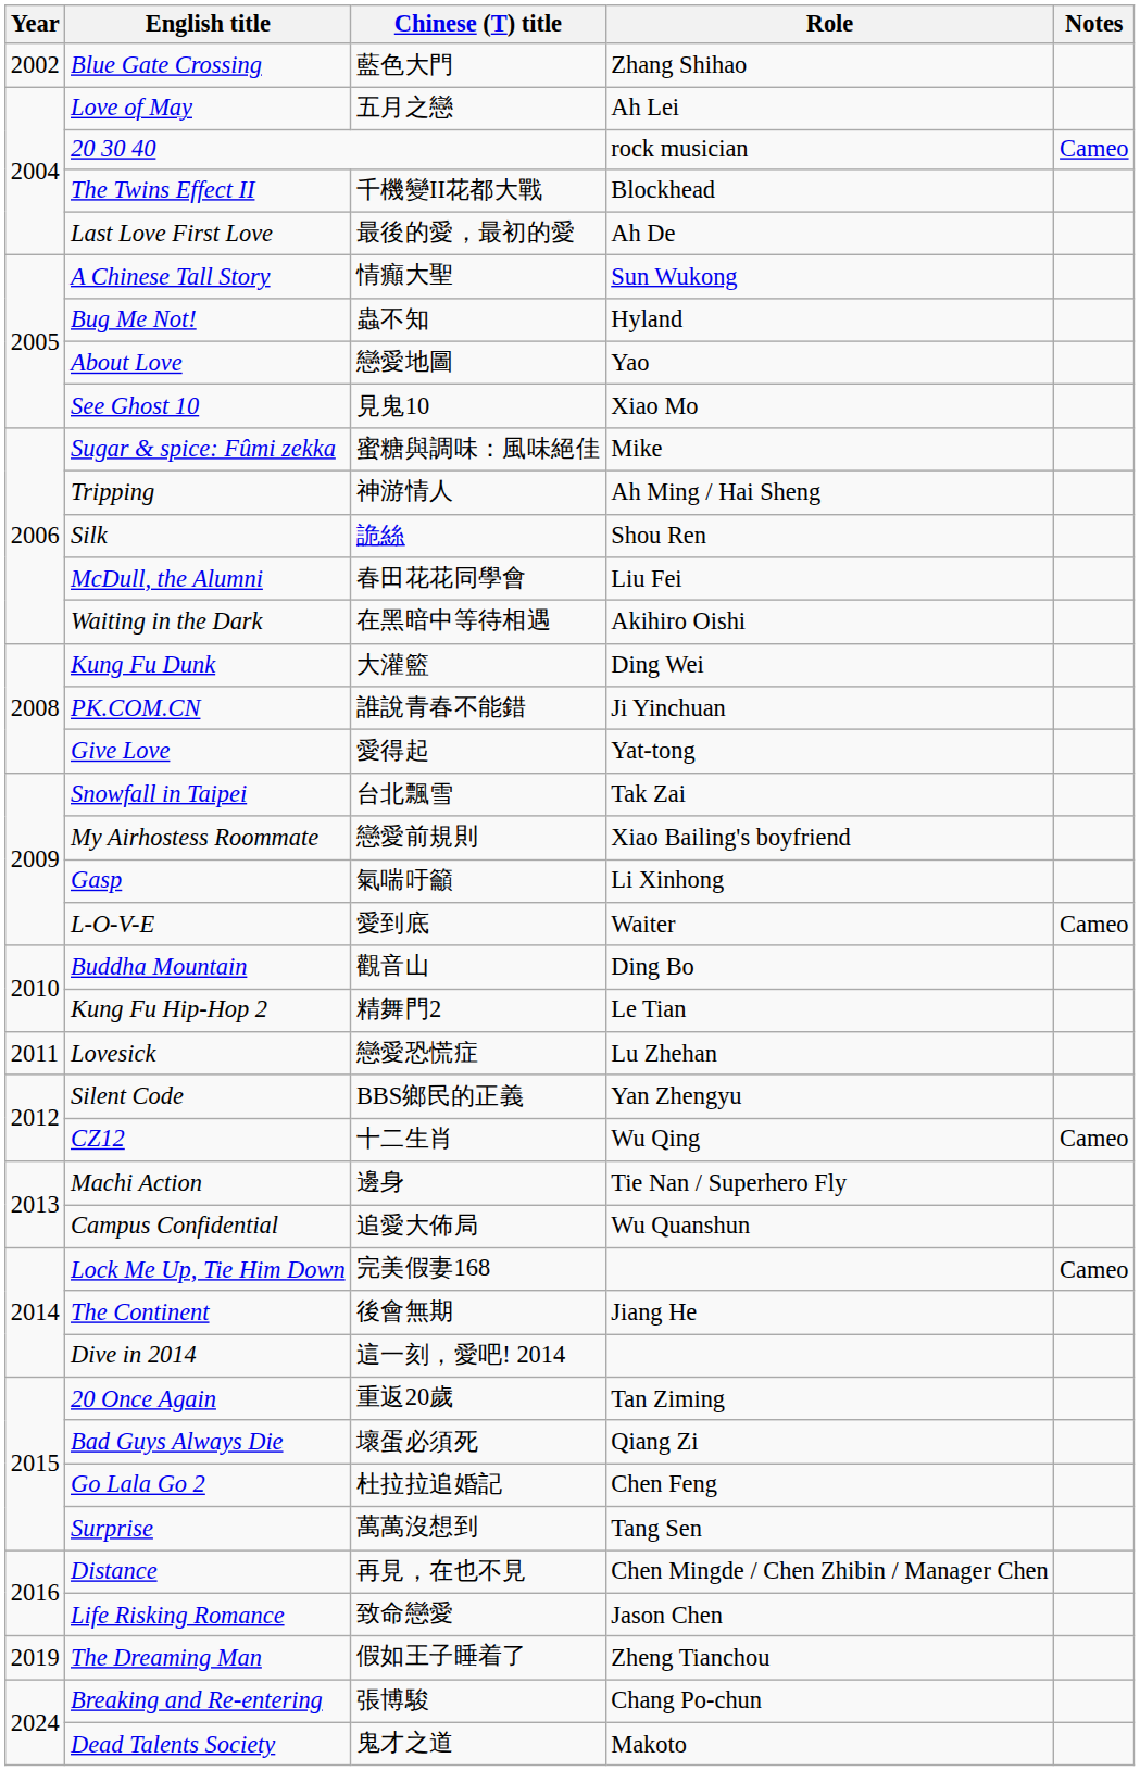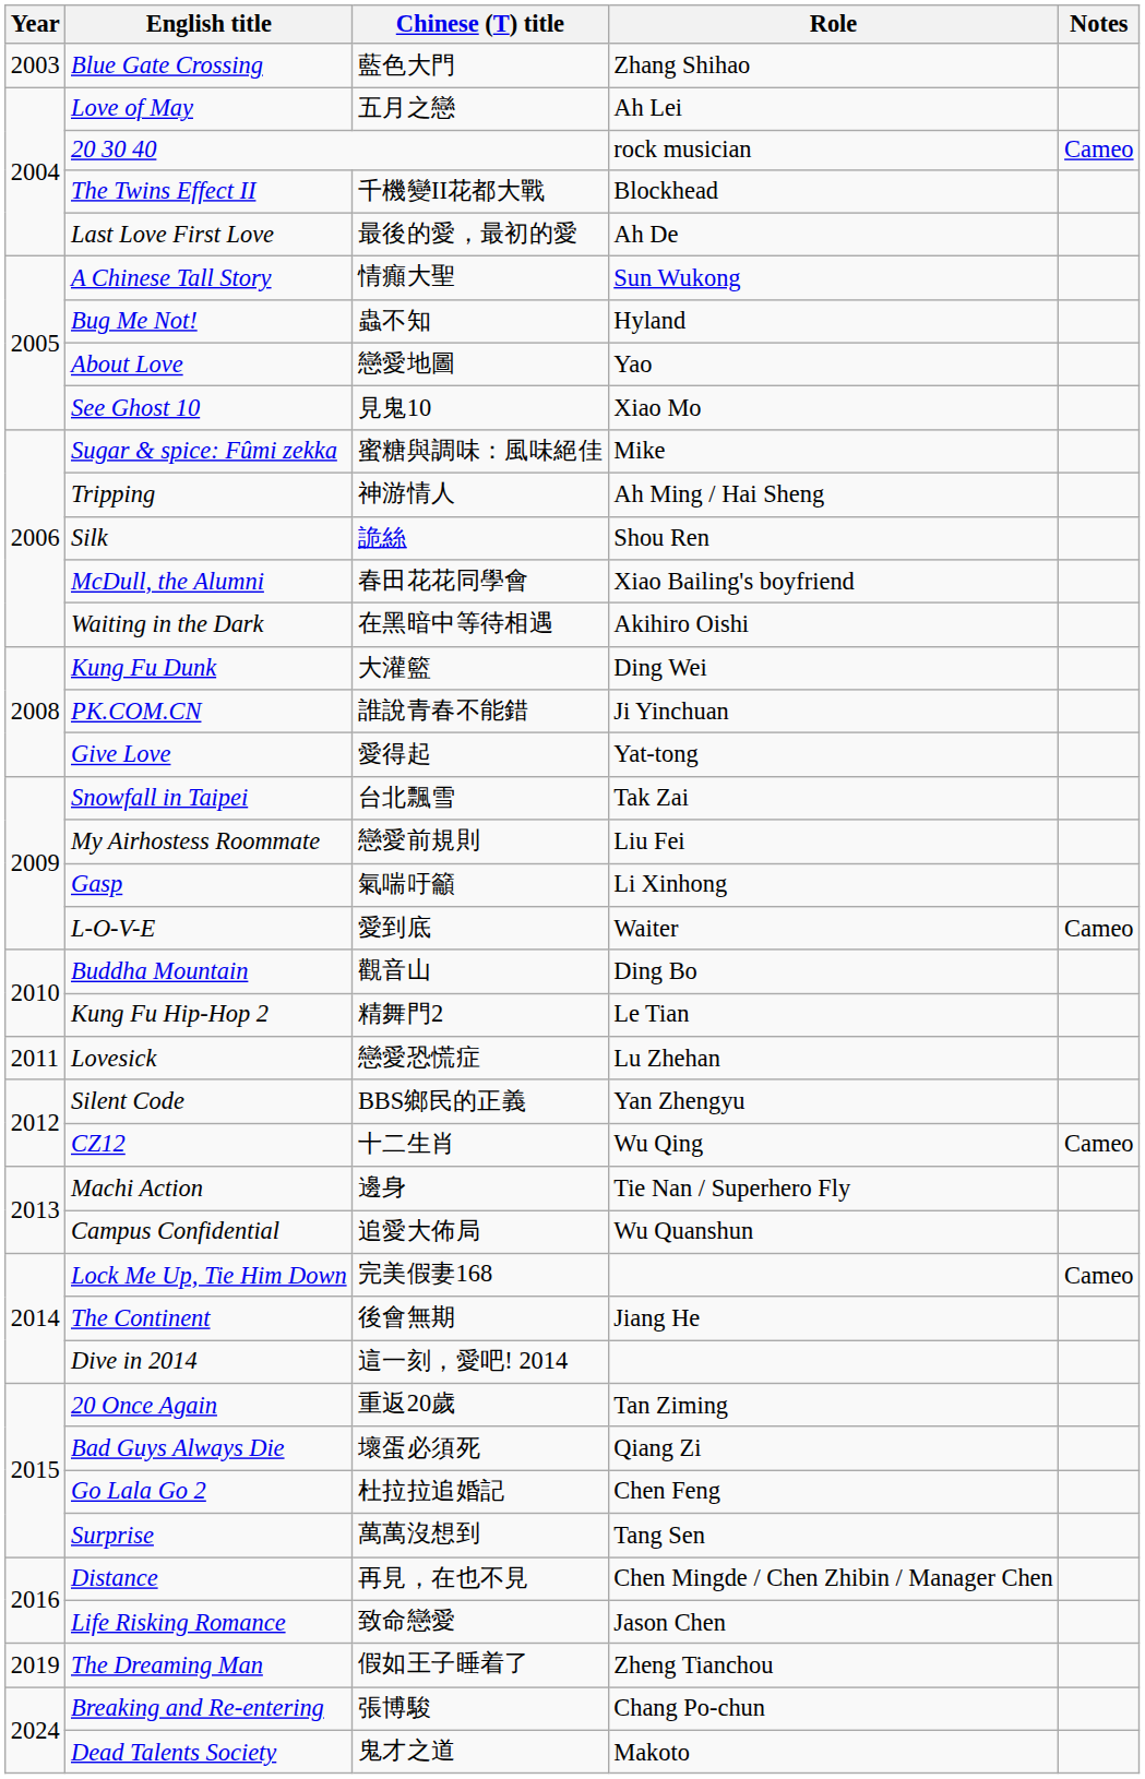Blue Gate Crossing | Year: 2002 -> 2003
McDull, the Alumni | Role: Liu Fei -> Xiao Bailing's boyfriend
My Airhostess Roommate | Role: Xiao Bailing's boyfriend -> Liu Fei
